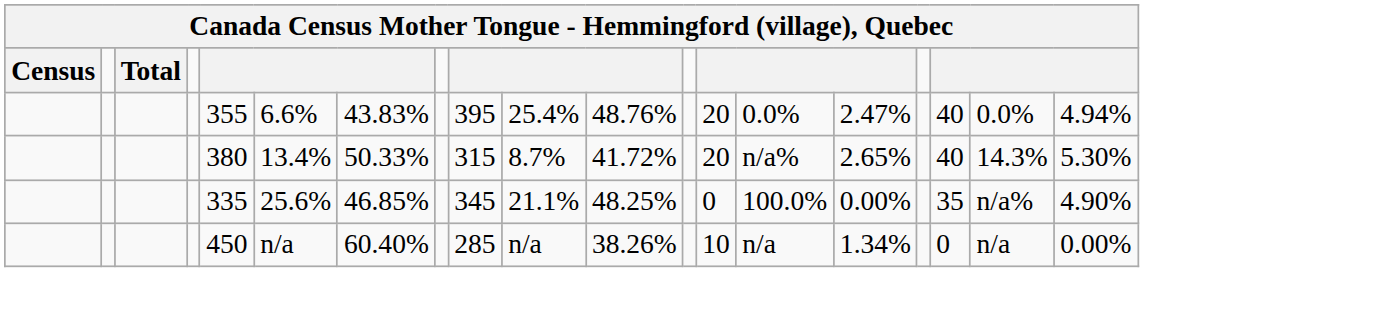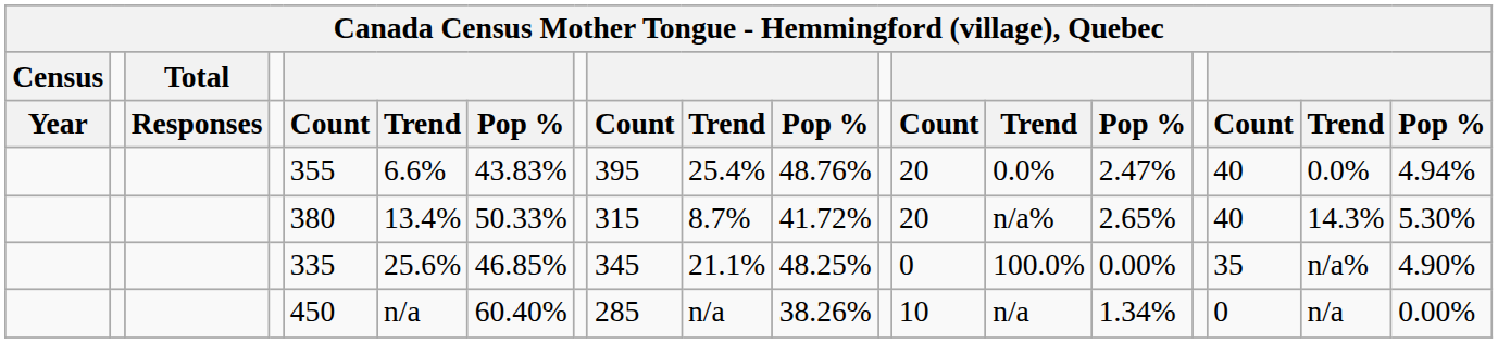+ row: Year | Responses | Count | Trend | Pop % | Count | Trend | Pop % | Count | Trend | Pop % | Count | Trend | Pop %
